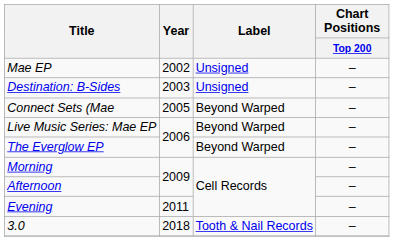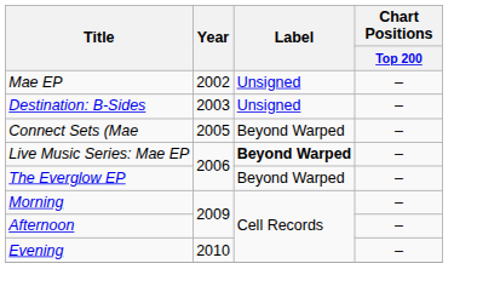Live Music Series: Mae EP | Label: normal -> bold
Evening | Year: 2011 -> 2010
- row: 3.0 | 2018 | Tooth & Nail Records | –
